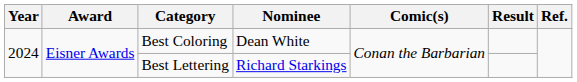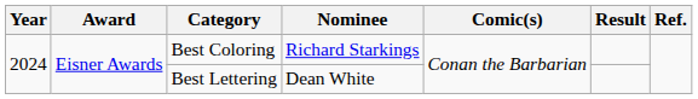Best Coloring | Nominee: Dean White -> Richard Starkings
Best Lettering | Nominee: Richard Starkings -> Dean White
